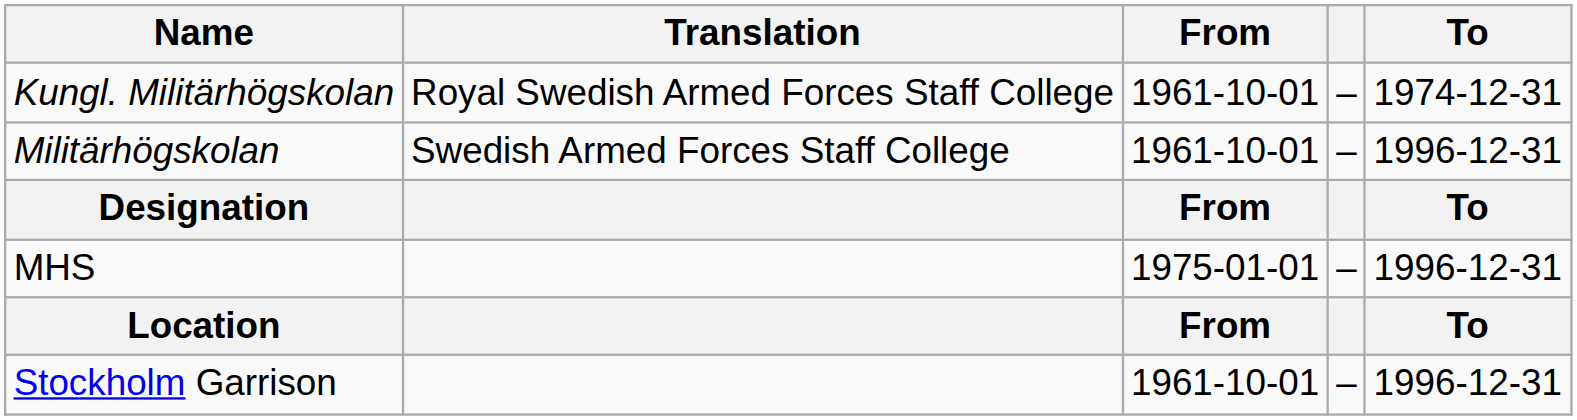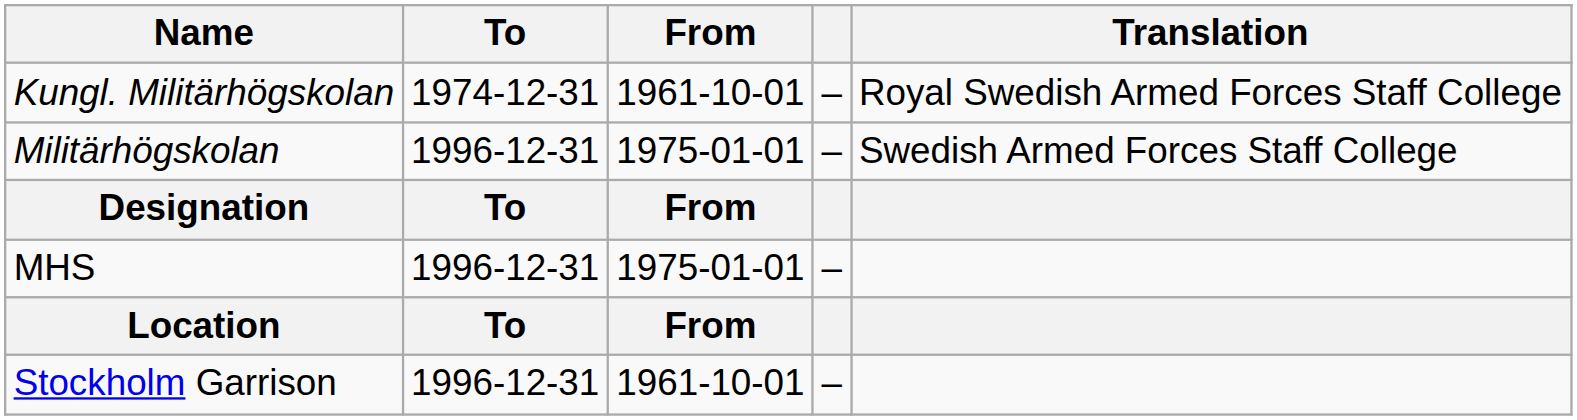columns swapped: Translation <-> To
Militärhögskolan | From: 1961-10-01 -> 1975-01-01
